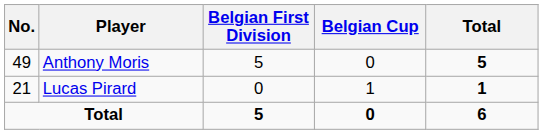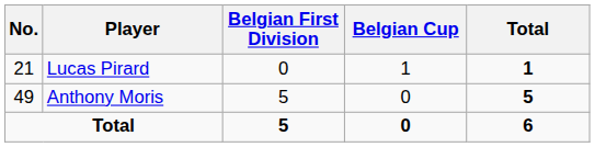rows swapped: Anthony Moris <-> Lucas Pirard
